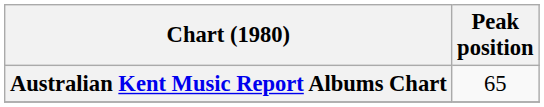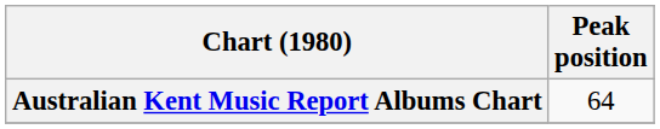Australian Kent Music Report Albums Chart | Peak position: 65 -> 64
